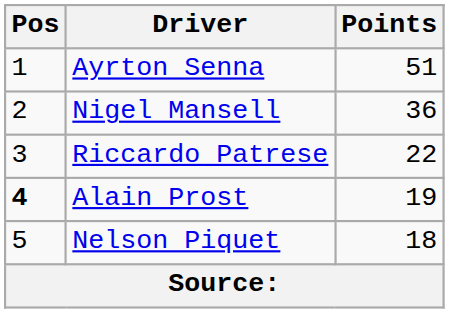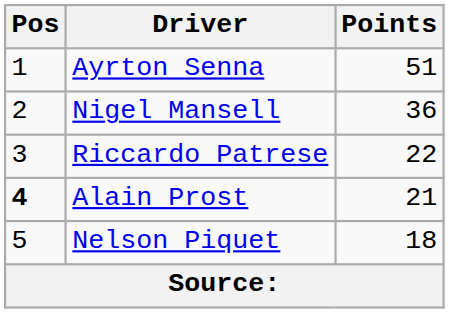Alain Prost | Points: 19 -> 21
